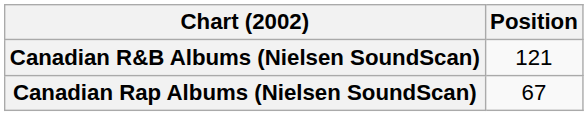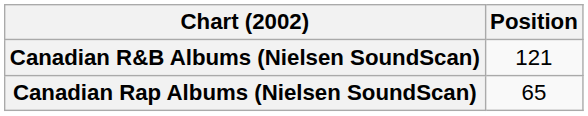Canadian Rap Albums (Nielsen SoundScan) | Position: 67 -> 65
